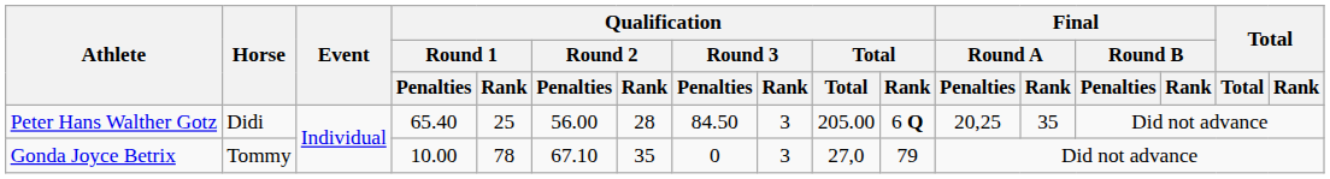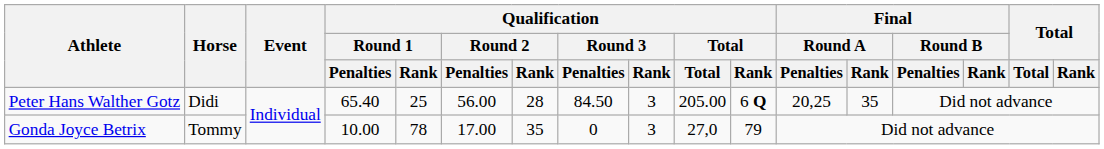Gonda Joyce Betrix | Qualification / Round 2 / Penalties: 67.10 -> 17.00
